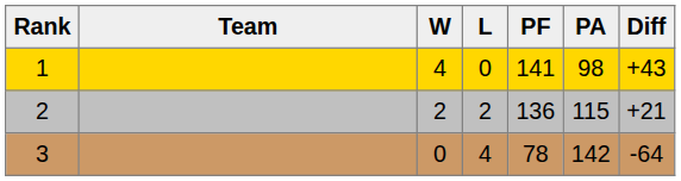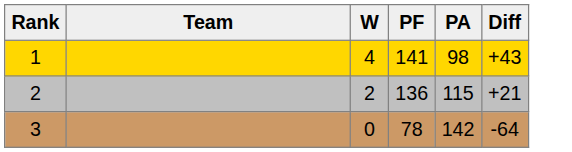- column: L | 0 | 2 | 4
